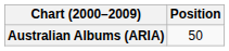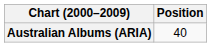Australian Albums (ARIA) | Position: 50 -> 40
